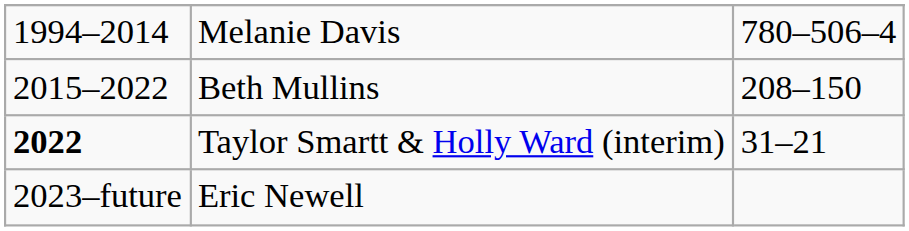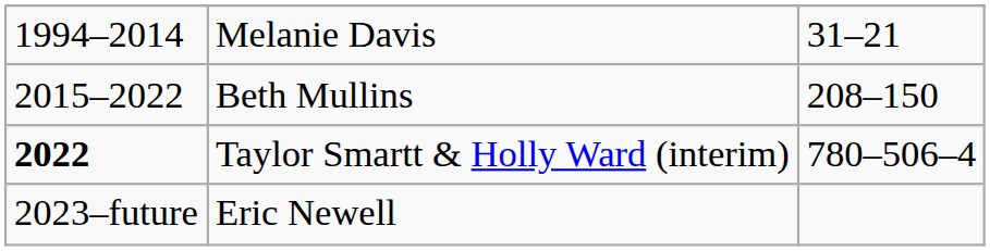Melanie Davis | column 3: 780–506–4 -> 31–21
Taylor Smartt & Holly Ward (interim) | column 3: 31–21 -> 780–506–4
